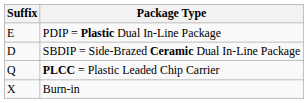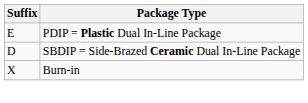- row: Q | PLCC = Plastic Leaded Chip Carrier
